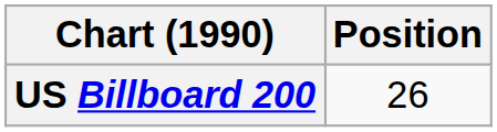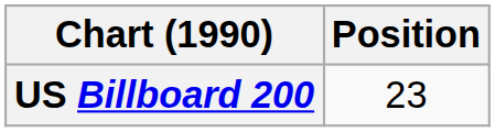US Billboard 200 | Position: 26 -> 23
